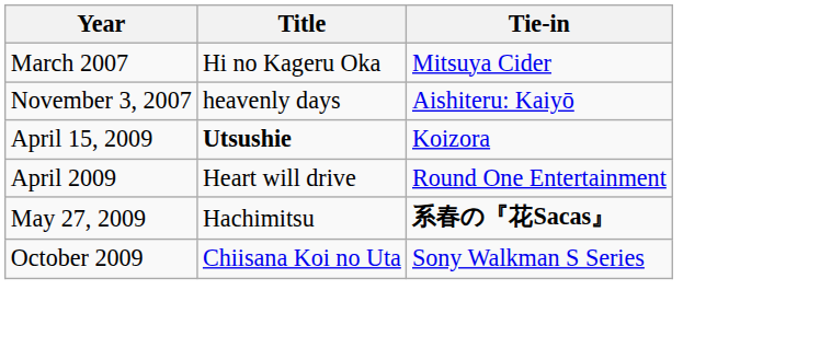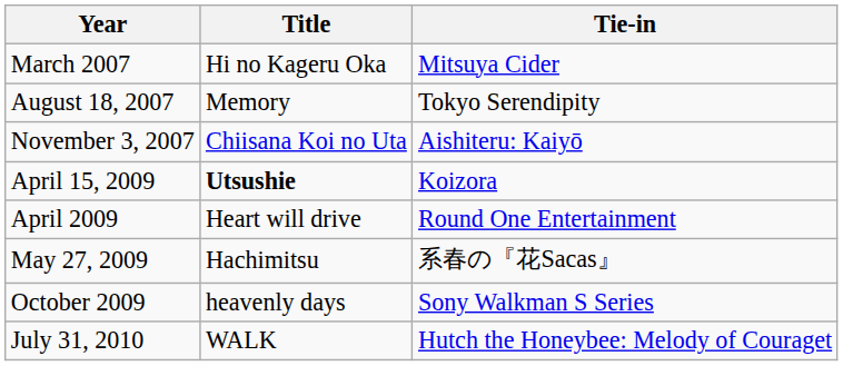+ row: August 18, 2007 | Memory | Tokyo Serendipity
November 3, 2007 | Title: heavenly days -> Chiisana Koi no Uta
May 27, 2009 | Tie-in: bold -> normal
October 2009 | Title: Chiisana Koi no Uta -> heavenly days
+ row: July 31, 2010 | WALK | Hutch the Honeybee: Melody of Couraget
